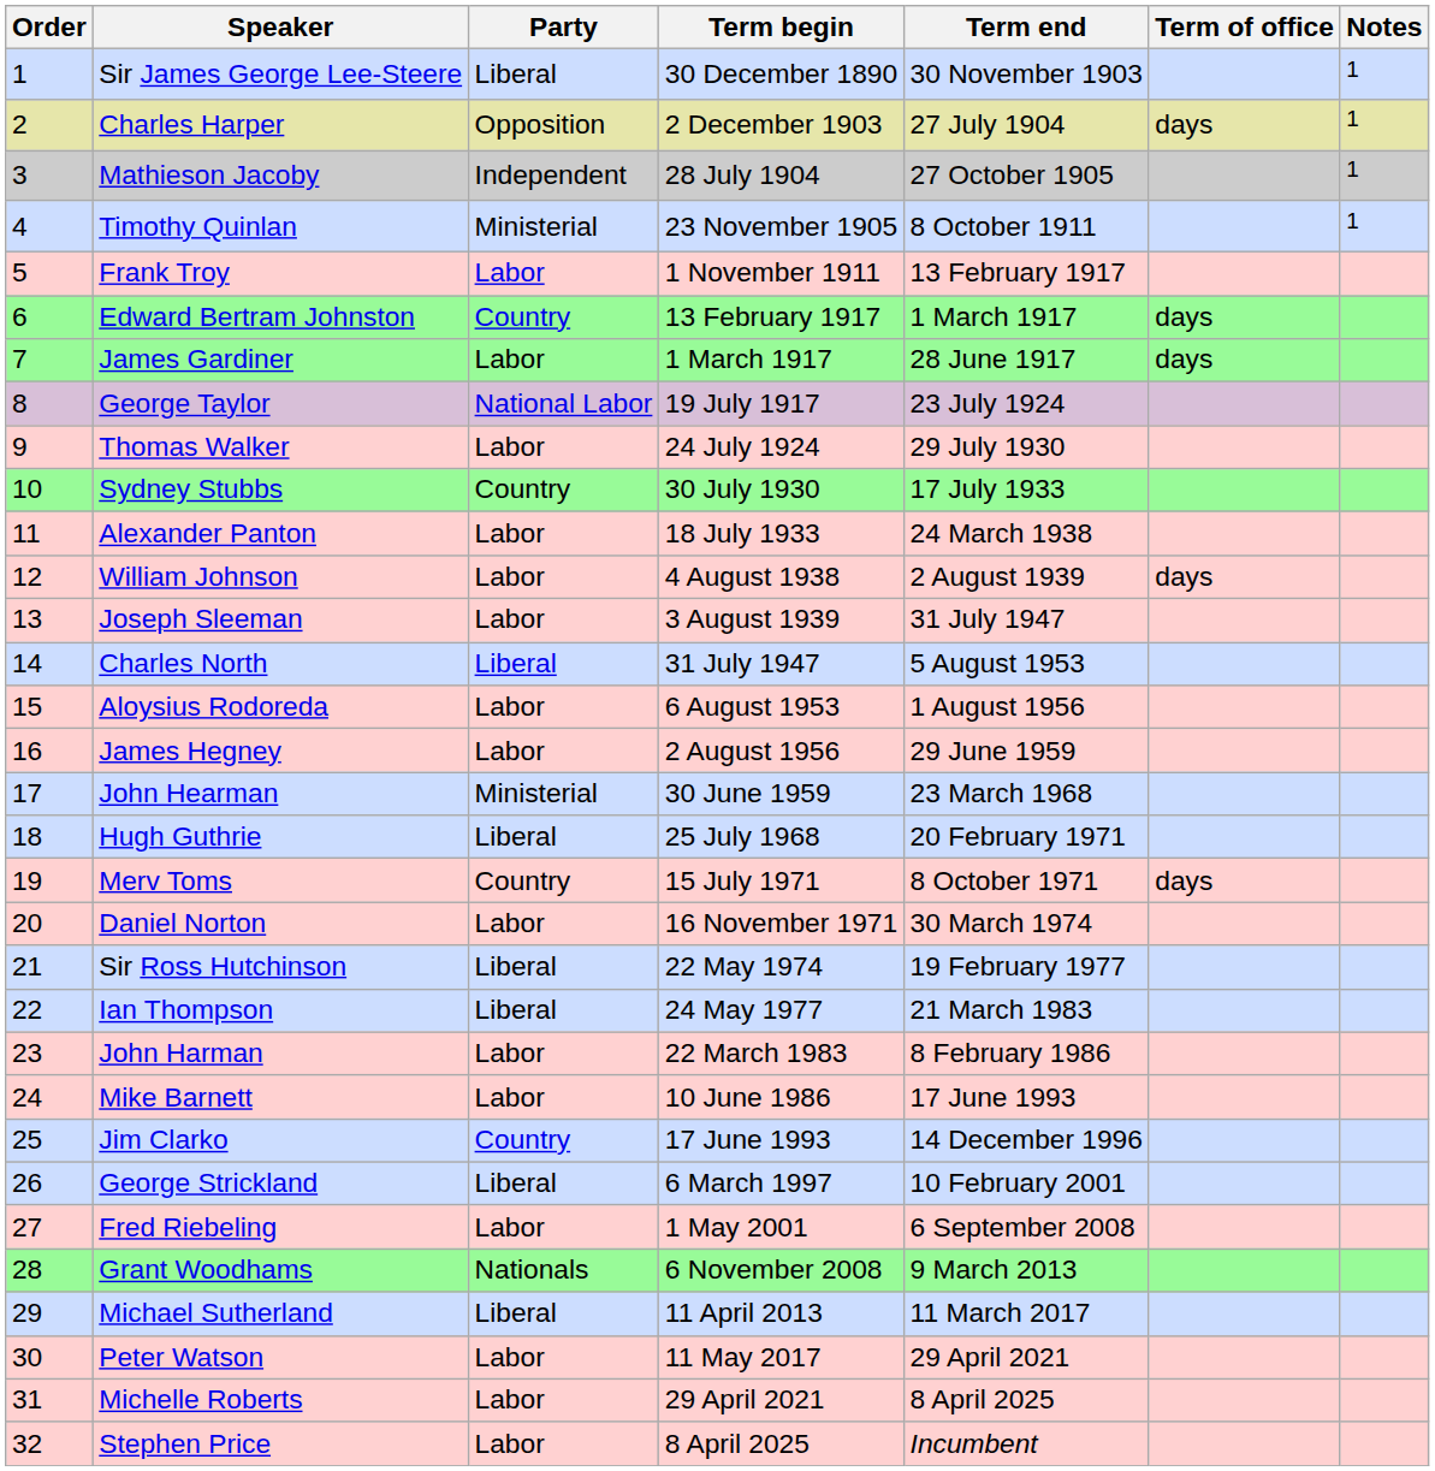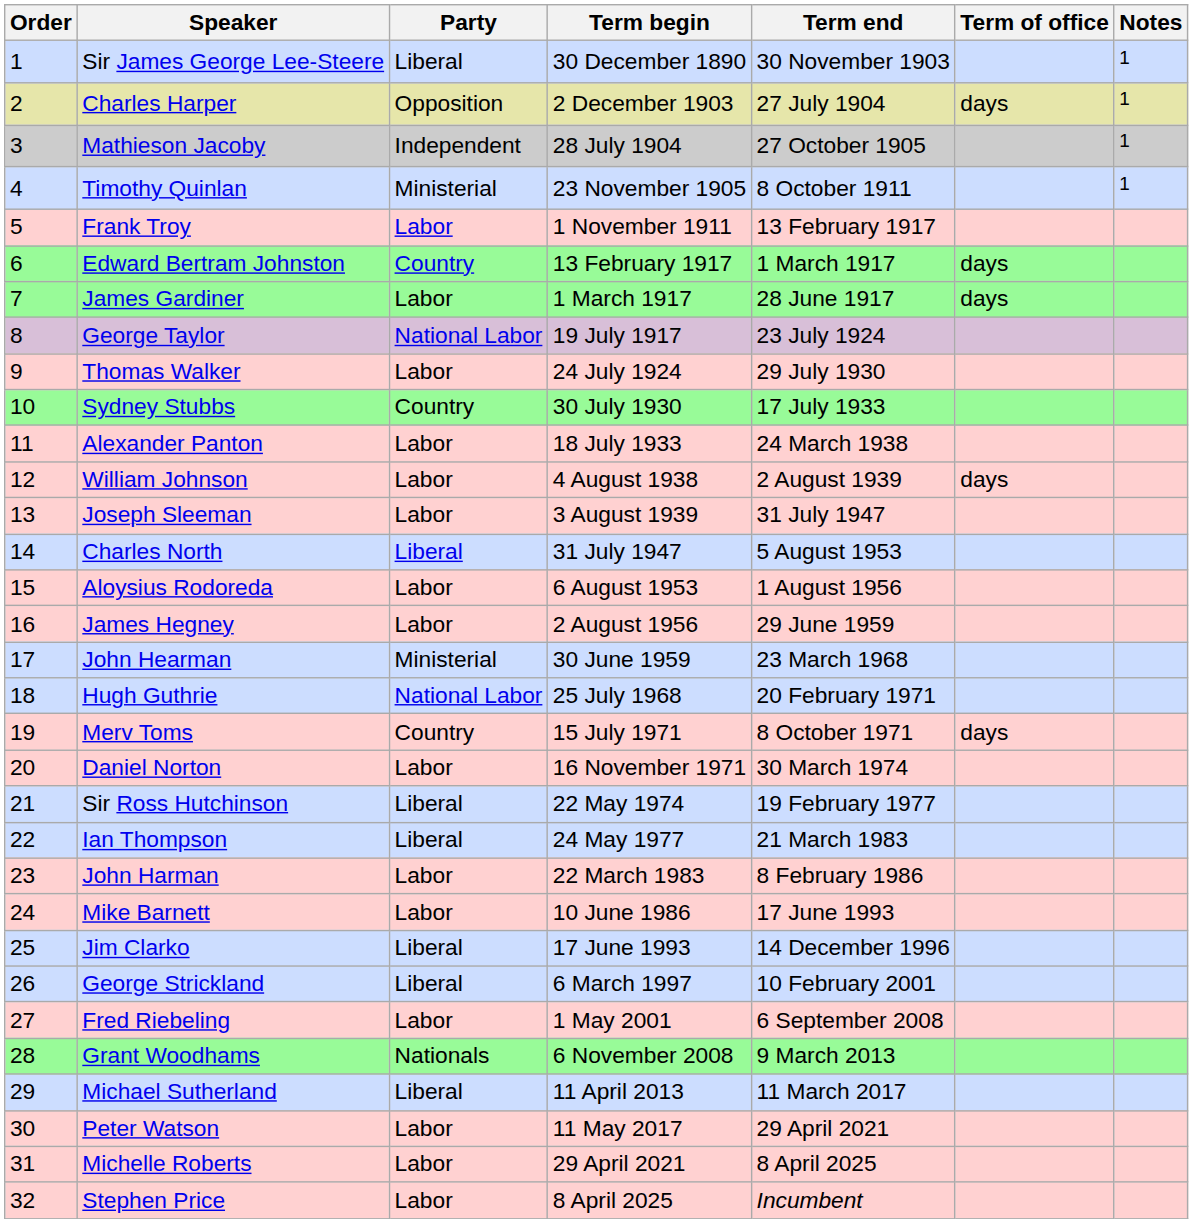Hugh Guthrie | Party: Liberal -> National Labor
Jim Clarko | Party: Country -> Liberal
